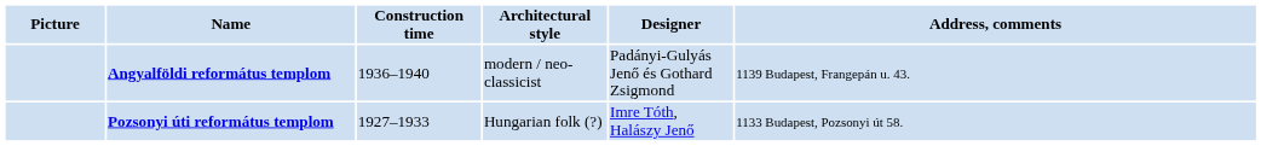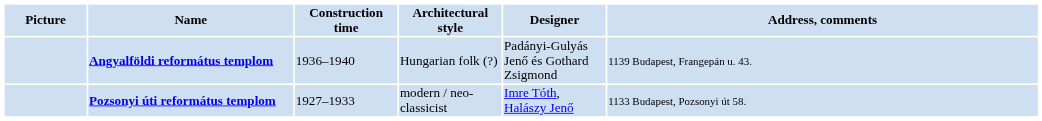Angyalföldi református templom | Architectural style: modern / neo-classicist -> Hungarian folk (?)
Pozsonyi úti református templom | Architectural style: Hungarian folk (?) -> modern / neo-classicist
